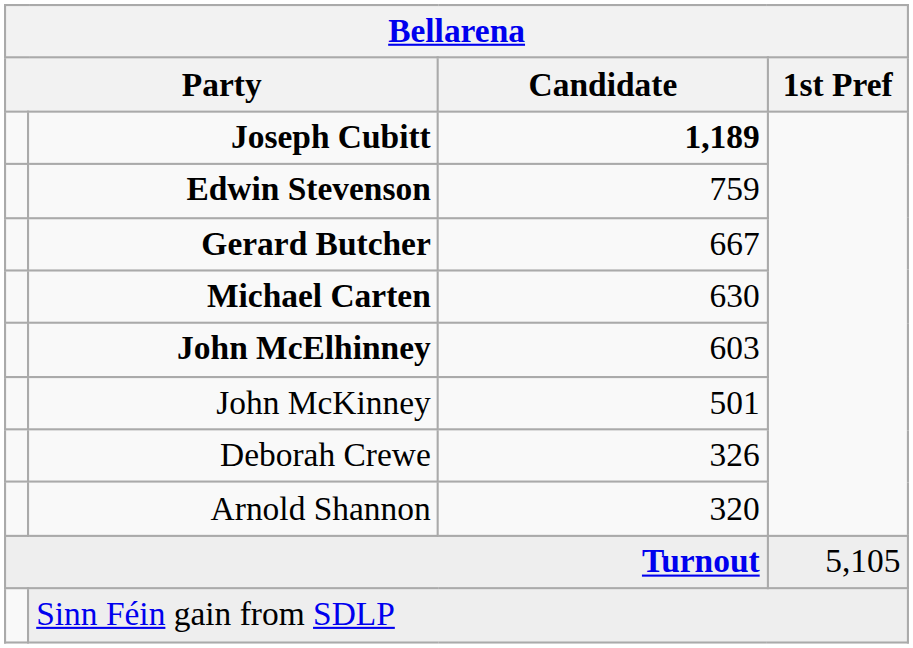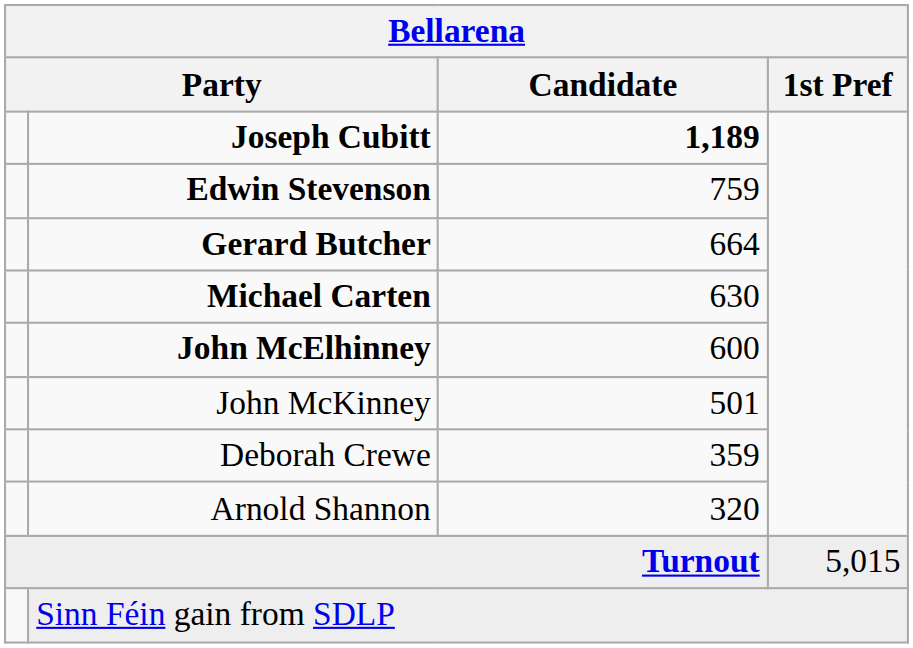Gerard Butcher | Candidate: 667 -> 664
John McElhinney | Candidate: 603 -> 600
Deborah Crewe | Candidate: 326 -> 359
Turnout | 1st Pref: 5,105 -> 5,015
